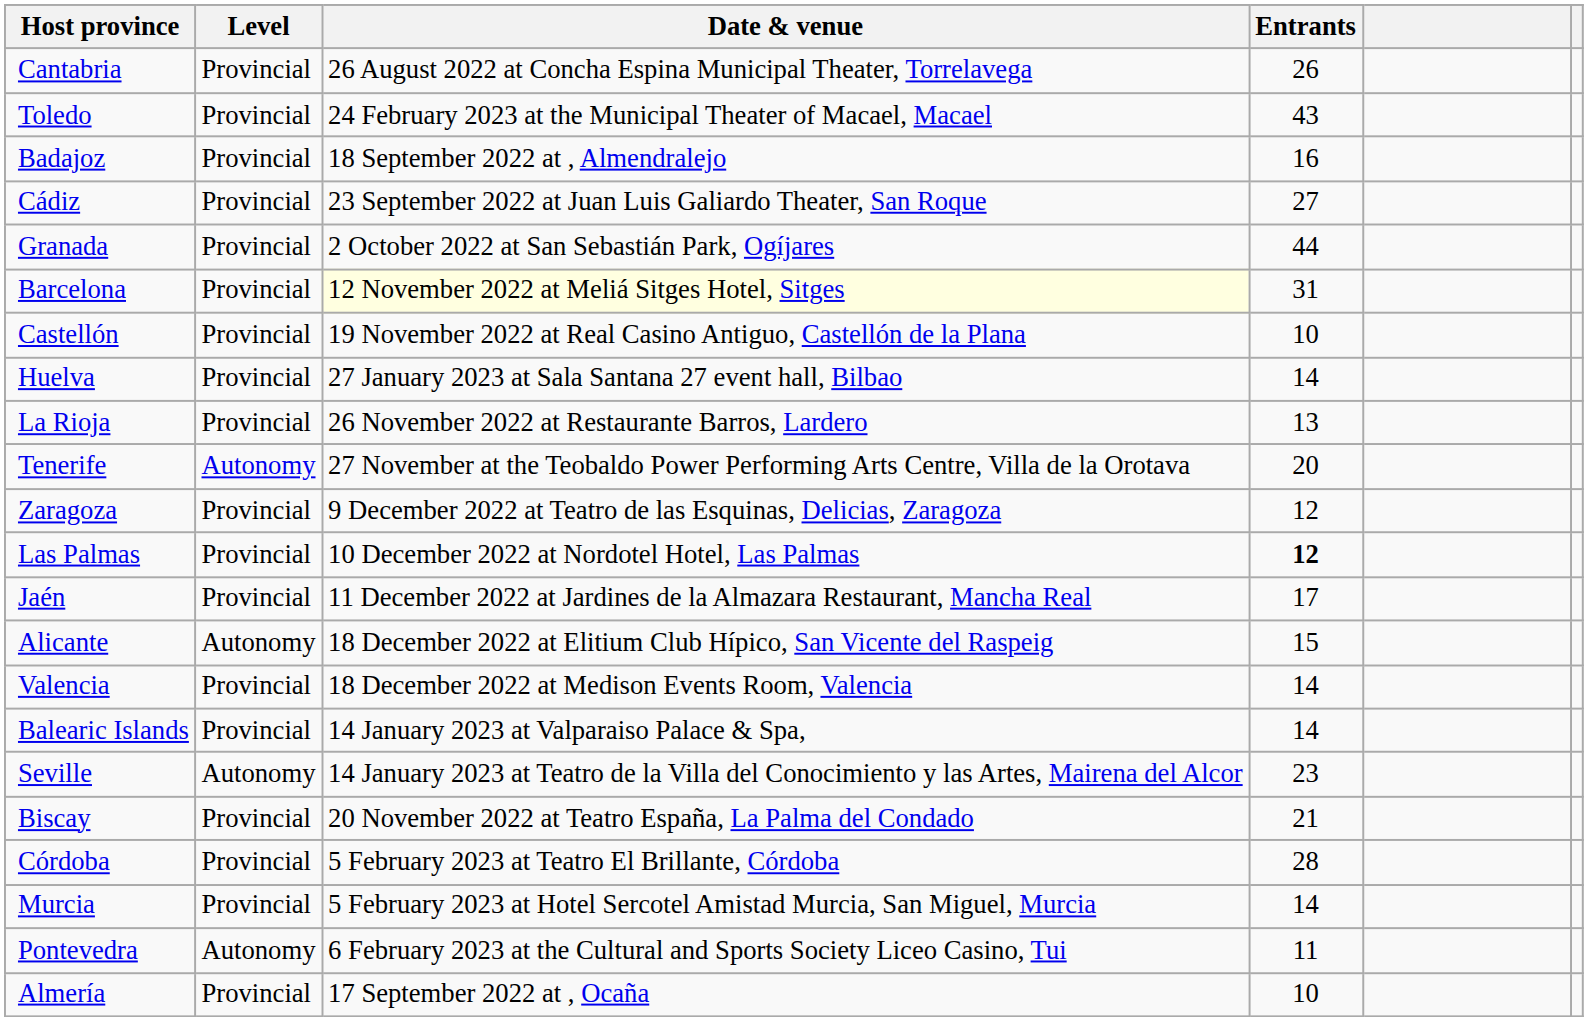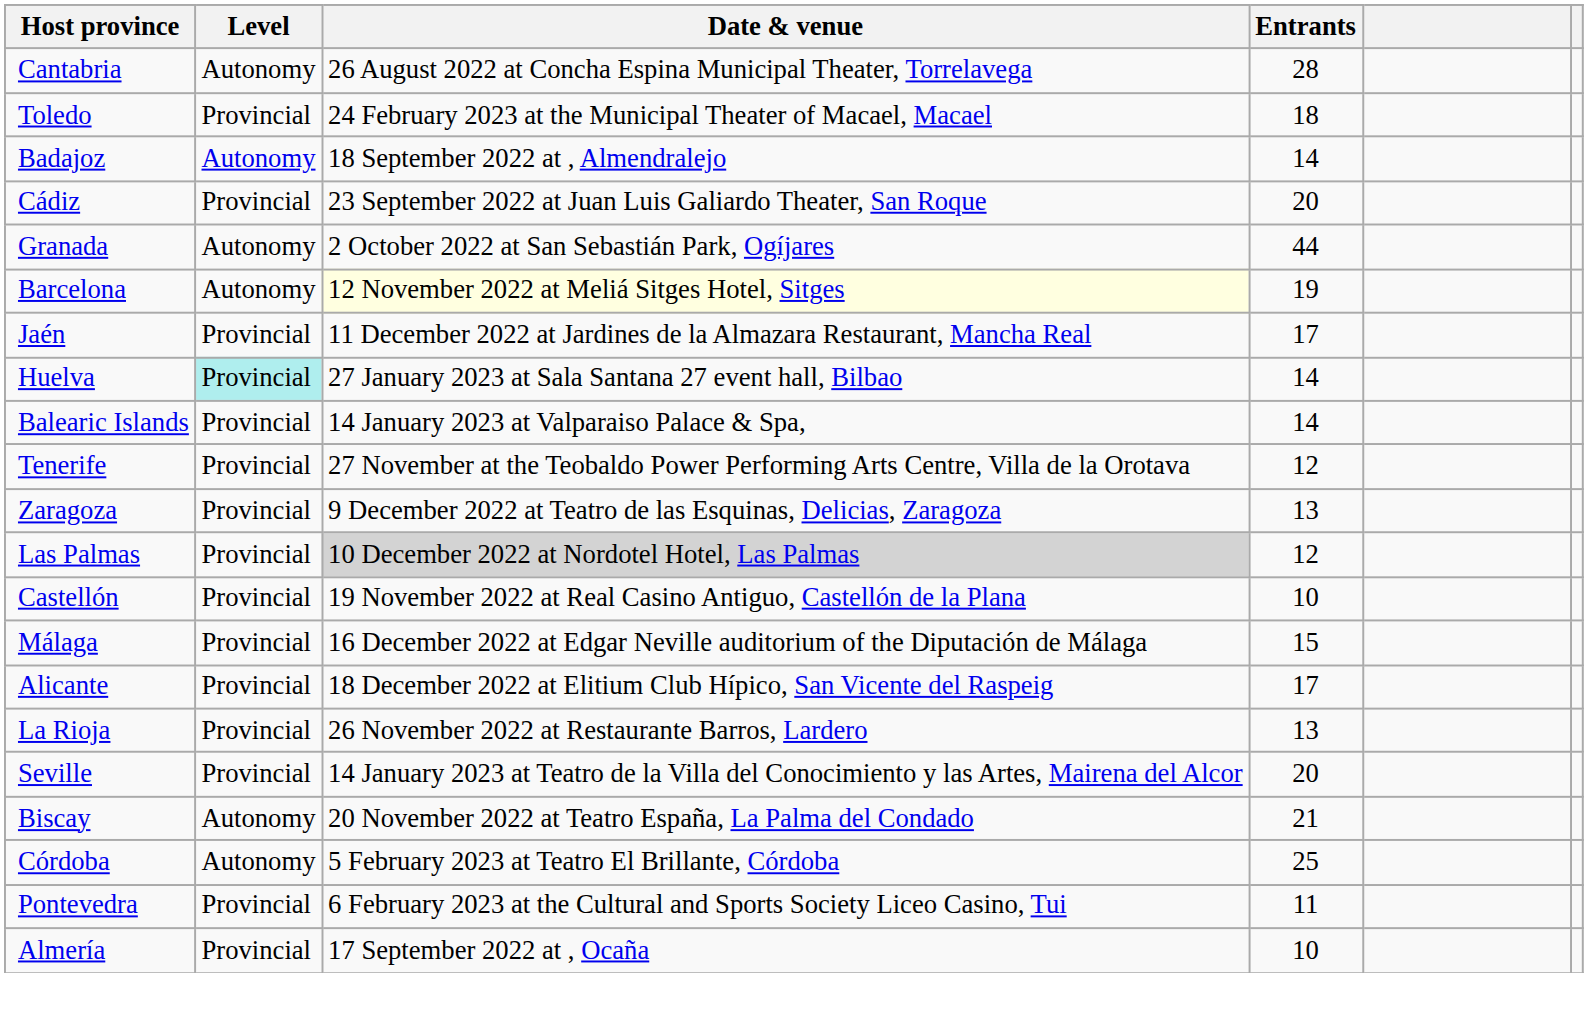Cantabria | Level: Provincial -> Autonomy
Cantabria | Entrants: 26 -> 28
Toledo | Entrants: 43 -> 18
Badajoz | Level: Provincial -> Autonomy
Badajoz | Entrants: 16 -> 14
Cádiz | Entrants: 27 -> 20
Granada | Level: Provincial -> Autonomy
Barcelona | Level: Provincial -> Autonomy
Barcelona | Entrants: 31 -> 19
rows swapped: Castellón <-> Jaén
Huelva | Level: no background -> paleturquoise background
rows swapped: La Rioja <-> Balearic Islands
Tenerife | Level: Autonomy -> Provincial
Tenerife | Entrants: 20 -> 12
Zaragoza | Entrants: 12 -> 13
Las Palmas | Date & venue: no background -> lightgrey background
Las Palmas | Entrants: bold -> normal
+ row: Málaga | Provincial | 16 December 2022 at Edgar Neville auditorium of the Diputación de Málaga | 15
Alicante | Level: Autonomy -> Provincial
Alicante | Entrants: 15 -> 17
- row: Valencia | Provincial | 18 December 2022 at Medison Events Room, Valencia | 14
Seville | Level: Autonomy -> Provincial
Seville | Entrants: 23 -> 20
Biscay | Level: Provincial -> Autonomy
Córdoba | Level: Provincial -> Autonomy
Córdoba | Entrants: 28 -> 25
- row: Murcia | Provincial | 5 February 2023 at Hotel Sercotel Amistad Murcia, San Miguel, Murcia | 14
Pontevedra | Level: Autonomy -> Provincial
